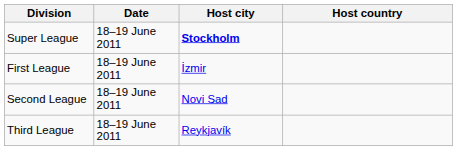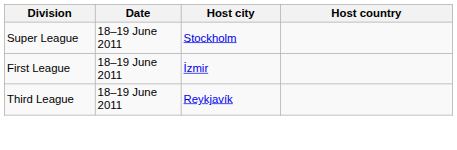Super League | Host city: bold -> normal
- row: Second League | 18–19 June 2011 | Novi Sad
